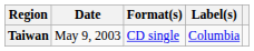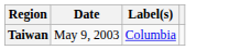- column: Format(s) | CD single
